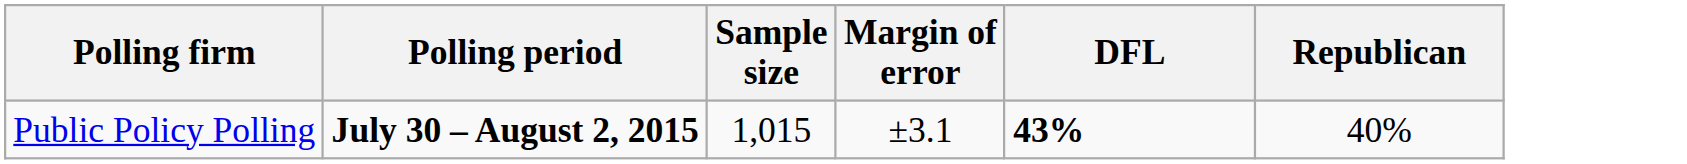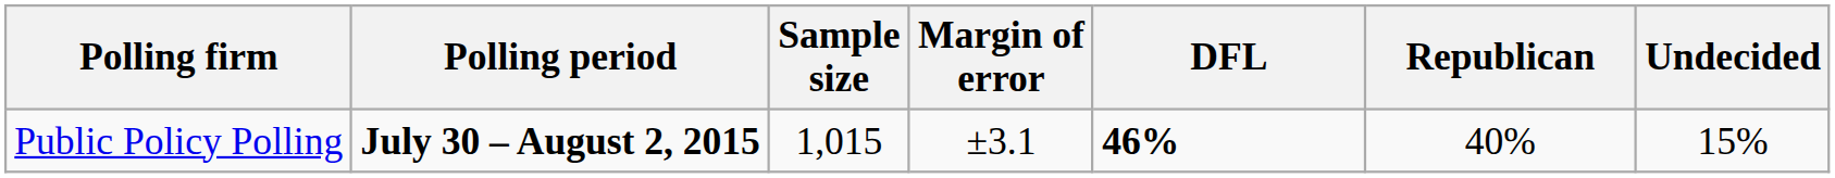+ column: Undecided | 15%
Public Policy Polling | DFL: 43% -> 46%
